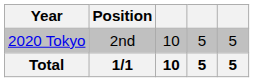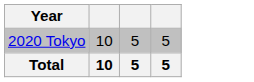- column: Position | 2nd | 1/1
